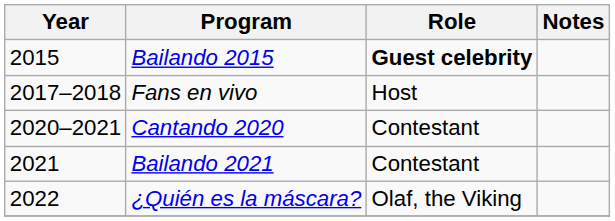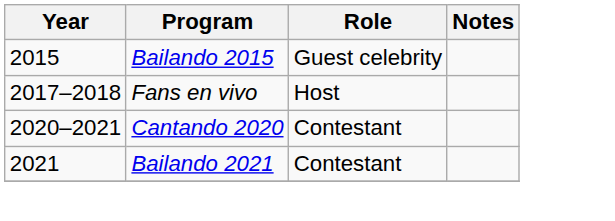Bailando 2015 | Role: bold -> normal
- row: 2022 | ¿Quién es la máscara? | Olaf, the Viking
